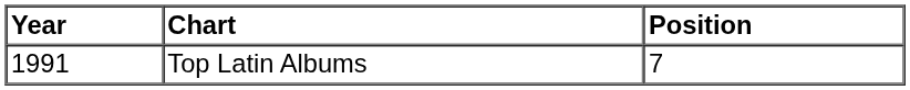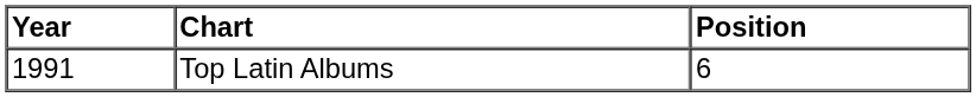Top Latin Albums | Position: 7 -> 6
